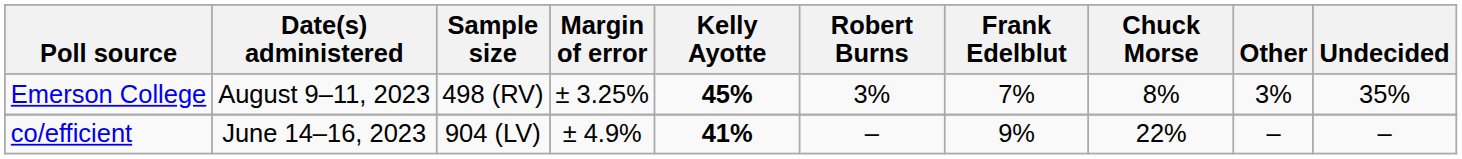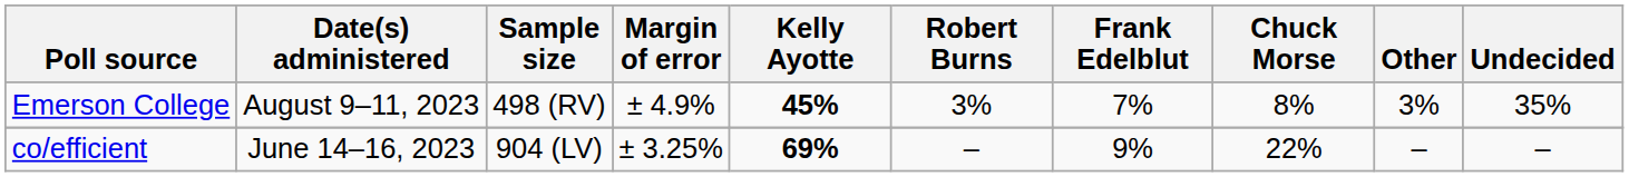Emerson College | Margin of error: ± 3.25% -> ± 4.9%
co/efficient | Margin of error: ± 4.9% -> ± 3.25%
co/efficient | Kelly Ayotte: 41% -> 69%
